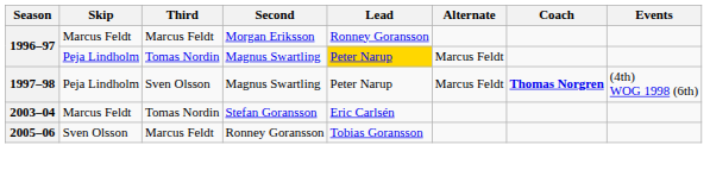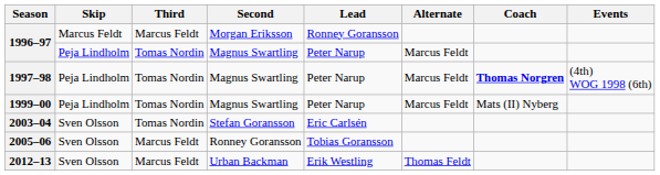1996–97 / Magnus Swartling | Lead: gold background -> no background
1997–98 | Third: Sven Olsson -> Tomas Nordin
+ row: 1999–00 | Peja Lindholm | Tomas Nordin | Magnus Swartling | Peter Narup | Marcus Feldt | Mats (II) Nyberg
2003–04 | Skip: Marcus Feldt -> Sven Olsson
+ row: 2012–13 | Sven Olsson | Marcus Feldt | Urban Backman | Erik Westling | Thomas Feldt
